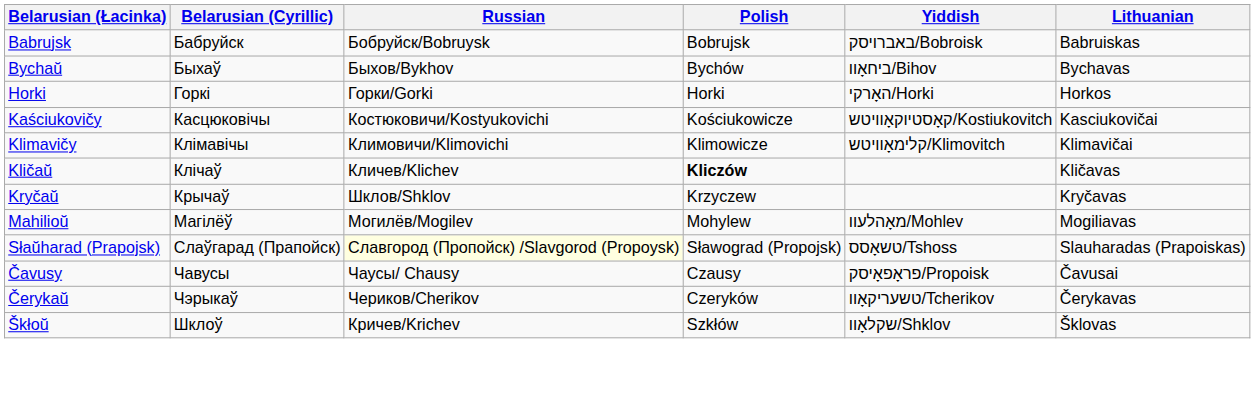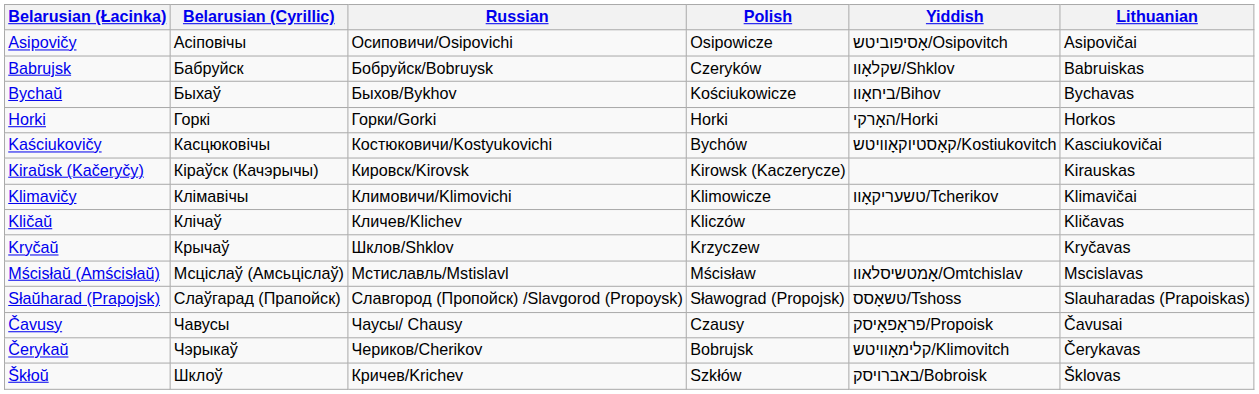+ row: Asipovičy | Асіповічы | Осиповичи/Osipovichi | Osipowicze | אָסיפוביטש/Osipovitch | Asipovičai
Babrujsk | Polish: Bobrujsk -> Czeryków
Babrujsk | Yiddish: באברויסק/Bobroisk -> שקלאָוו/Shklov
Bychaŭ | Polish: Bychów -> Kościukowicze
Kaściukovičy | Polish: Kościukowicze -> Bychów
+ row: Kiraŭsk (Kačeryčy) | Кіраўск (Качэрычы) | Кировск/Kirovsk | Kirowsk (Kaczerycze) | Kirauskas
Klimavičy | Yiddish: קלימאָוויטש/Klimovitch -> טשעריקאָוו/Tcherikov
Kličaŭ | Polish: bold -> normal
- row: Mahilioŭ | Магілёў | Могилёв/Mogilev | Mohylew | מאָהלעוו/Mohlev | Mogiliavas
+ row: Mścisłaŭ (Amścisłaŭ) | Мсціслаў (Амсьціслаў) | Мстиславль/Mstislavl | Mścisław | אָמטשיסלאוו/Omtchislav | Mscislavas
Słaŭharad (Prapojsk) | Russian: lightyellow background -> no background
Čerykaŭ | Polish: Czeryków -> Bobrujsk
Čerykaŭ | Yiddish: טשעריקאָוו/Tcherikov -> קלימאָוויטש/Klimovitch
Škłoŭ | Yiddish: שקלאָוו/Shklov -> באברויסק/Bobroisk
